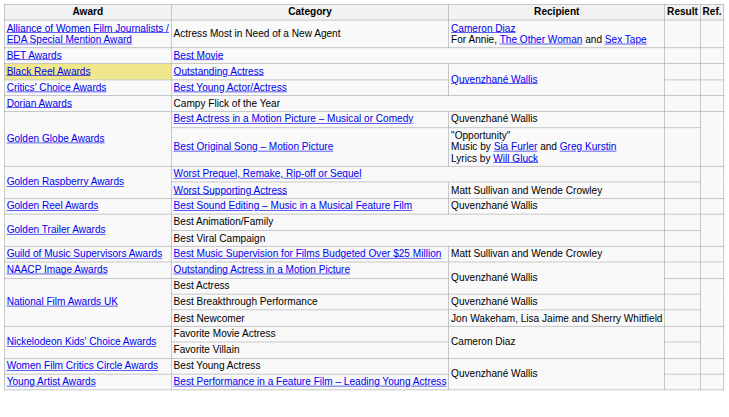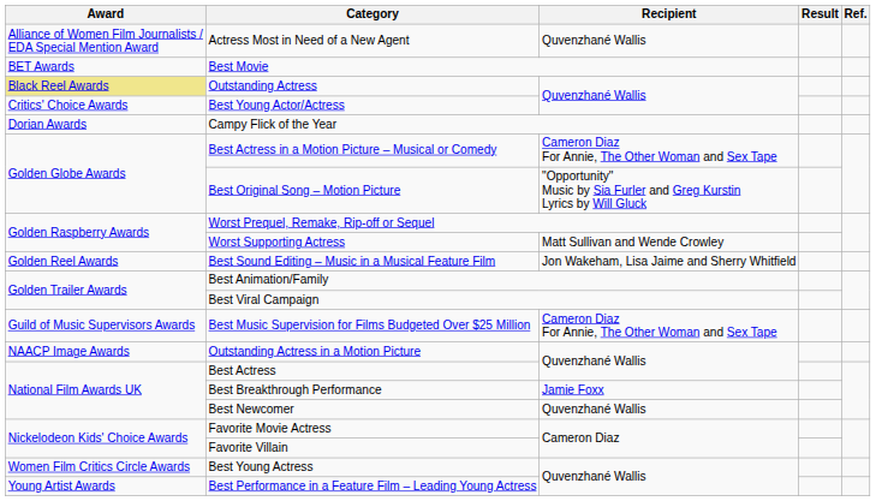Actress Most in Need of a New Agent | Recipient: Cameron Diaz For Annie, The Other Woman and Sex Tape -> Quvenzhané Wallis
Best Actress in a Motion Picture – Musical or Comedy | Recipient: Quvenzhané Wallis -> Cameron Diaz For Annie, The Other Woman and Sex Tape
Best Sound Editing – Music in a Musical Feature Film | Recipient: Quvenzhané Wallis -> Jon Wakeham, Lisa Jaime and Sherry Whitfield
Best Music Supervision for Films Budgeted Over $25 Million | Recipient: Matt Sullivan and Wende Crowley -> Cameron Diaz For Annie, The Other Woman and Sex Tape
Best Breakthrough Performance | Recipient: Quvenzhané Wallis -> Jamie Foxx
Best Newcomer | Recipient: Jon Wakeham, Lisa Jaime and Sherry Whitfield -> Quvenzhané Wallis
